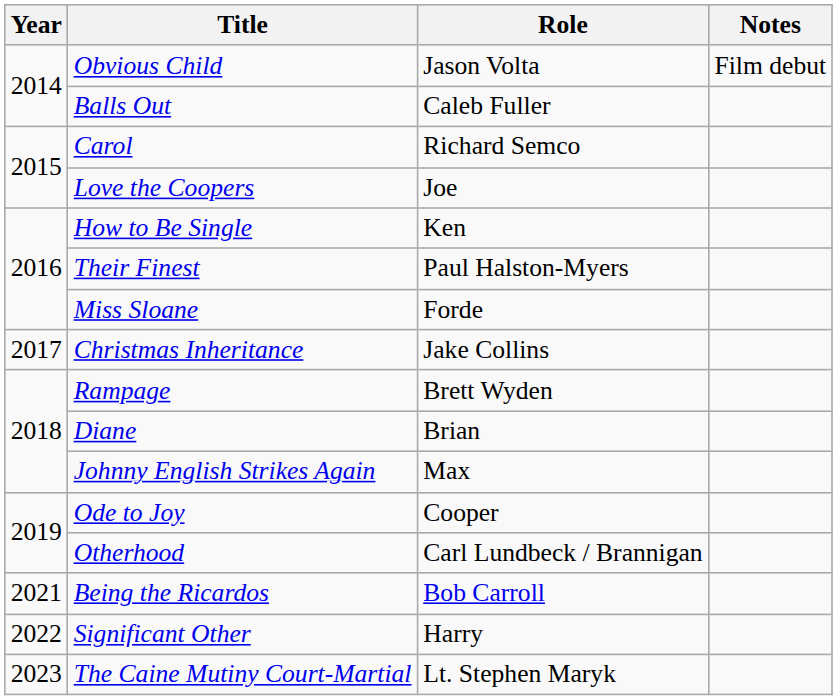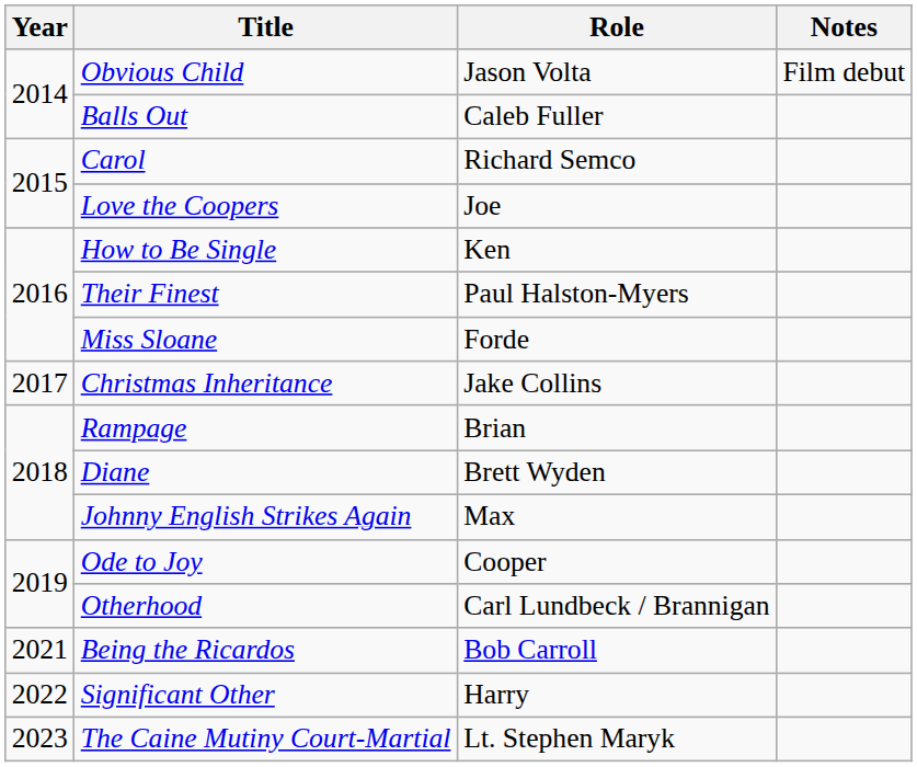Rampage | Role: Brett Wyden -> Brian
Diane | Role: Brian -> Brett Wyden
